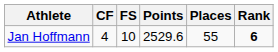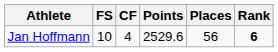columns swapped: CF <-> FS
Jan Hoffmann | Places: 55 -> 56
